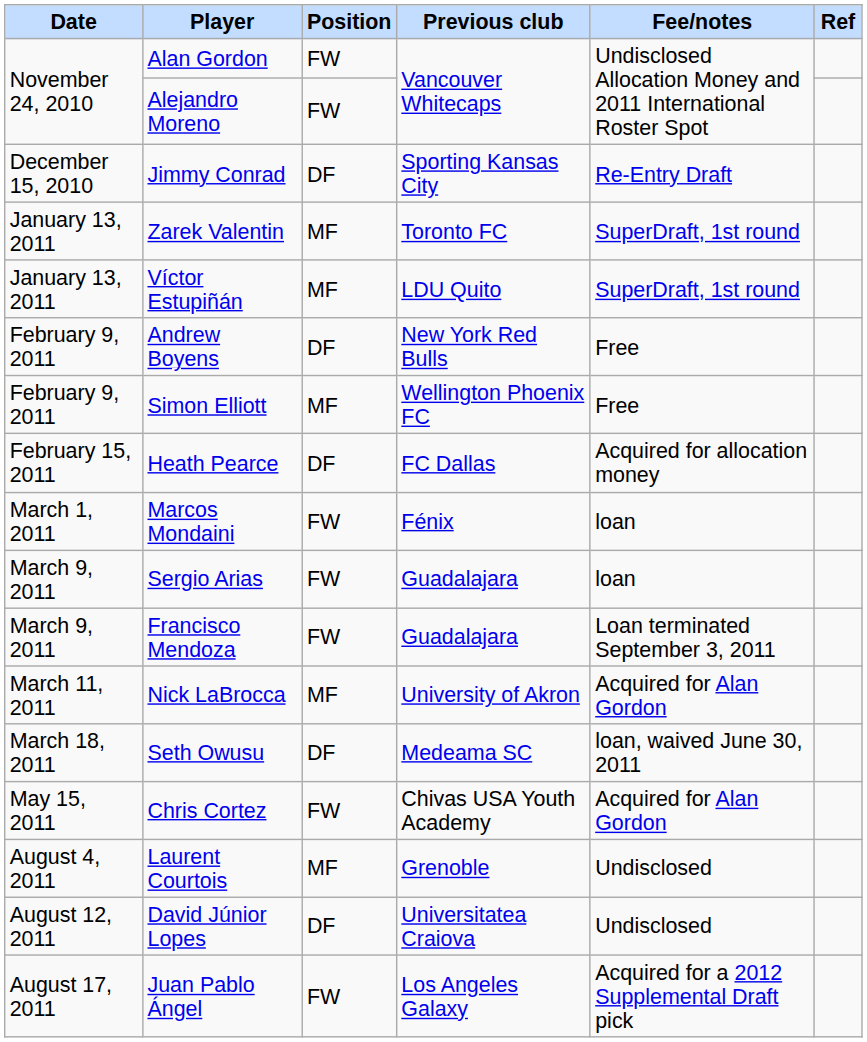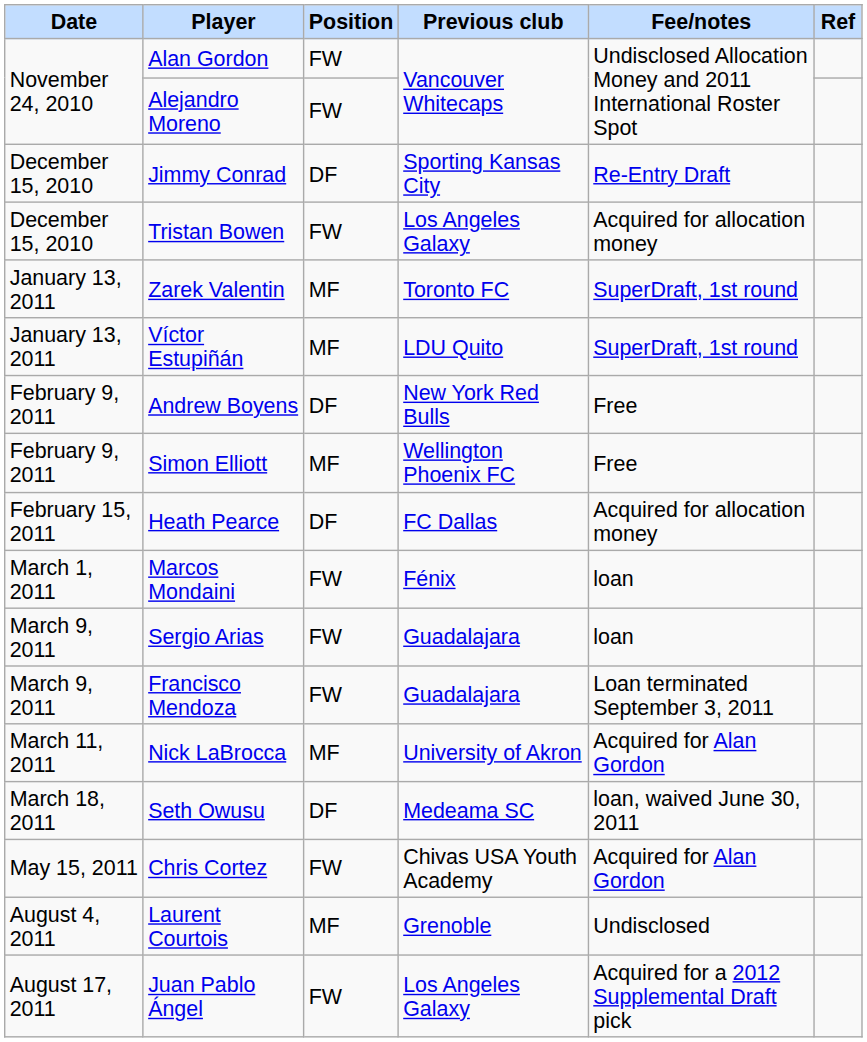+ row: December 15, 2010 | Tristan Bowen | FW | Los Angeles Galaxy | Acquired for allocation money
- row: August 12, 2011 | David Júnior Lopes | DF | Universitatea Craiova | Undisclosed
